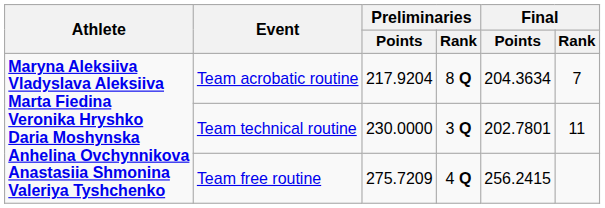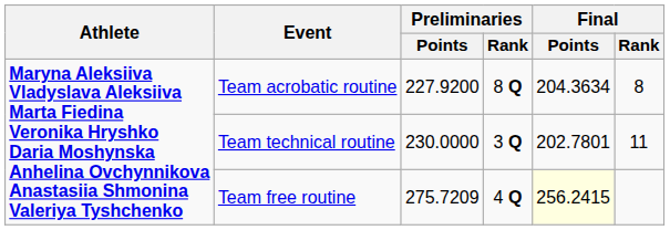Team acrobatic routine | Preliminaries / Points: 217.9204 -> 227.9200
Team acrobatic routine | Final / Rank: 7 -> 8
Team free routine | Final / Points: no background -> lightyellow background
